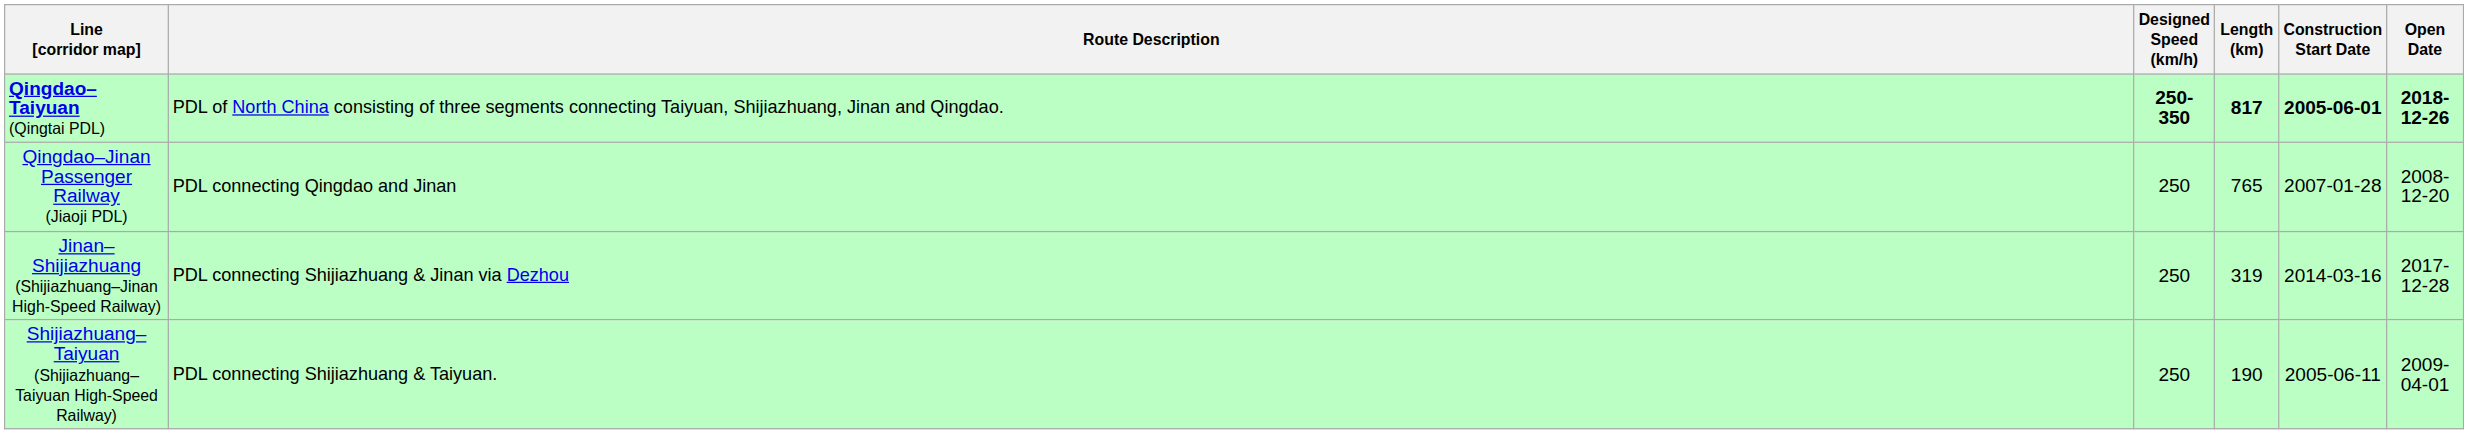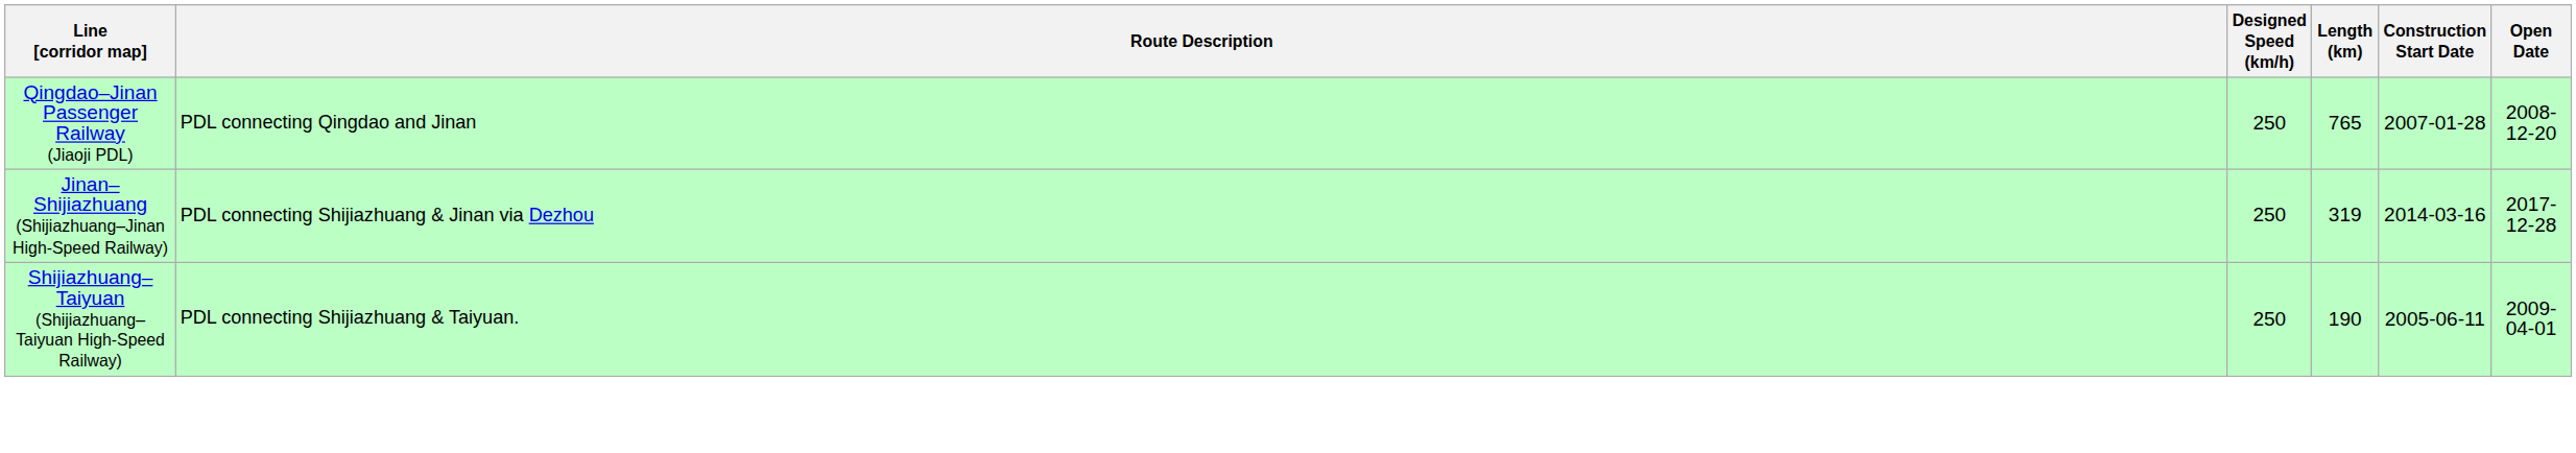- row: Qingdao–Taiyuan (Qingtai PDL) | PDL of North China consisting of three segments connecting Taiyuan, Shijiazhuang, Jinan and Qingdao. | 250- 350 | 817 | 2005-06-01 | 2018-12-26
